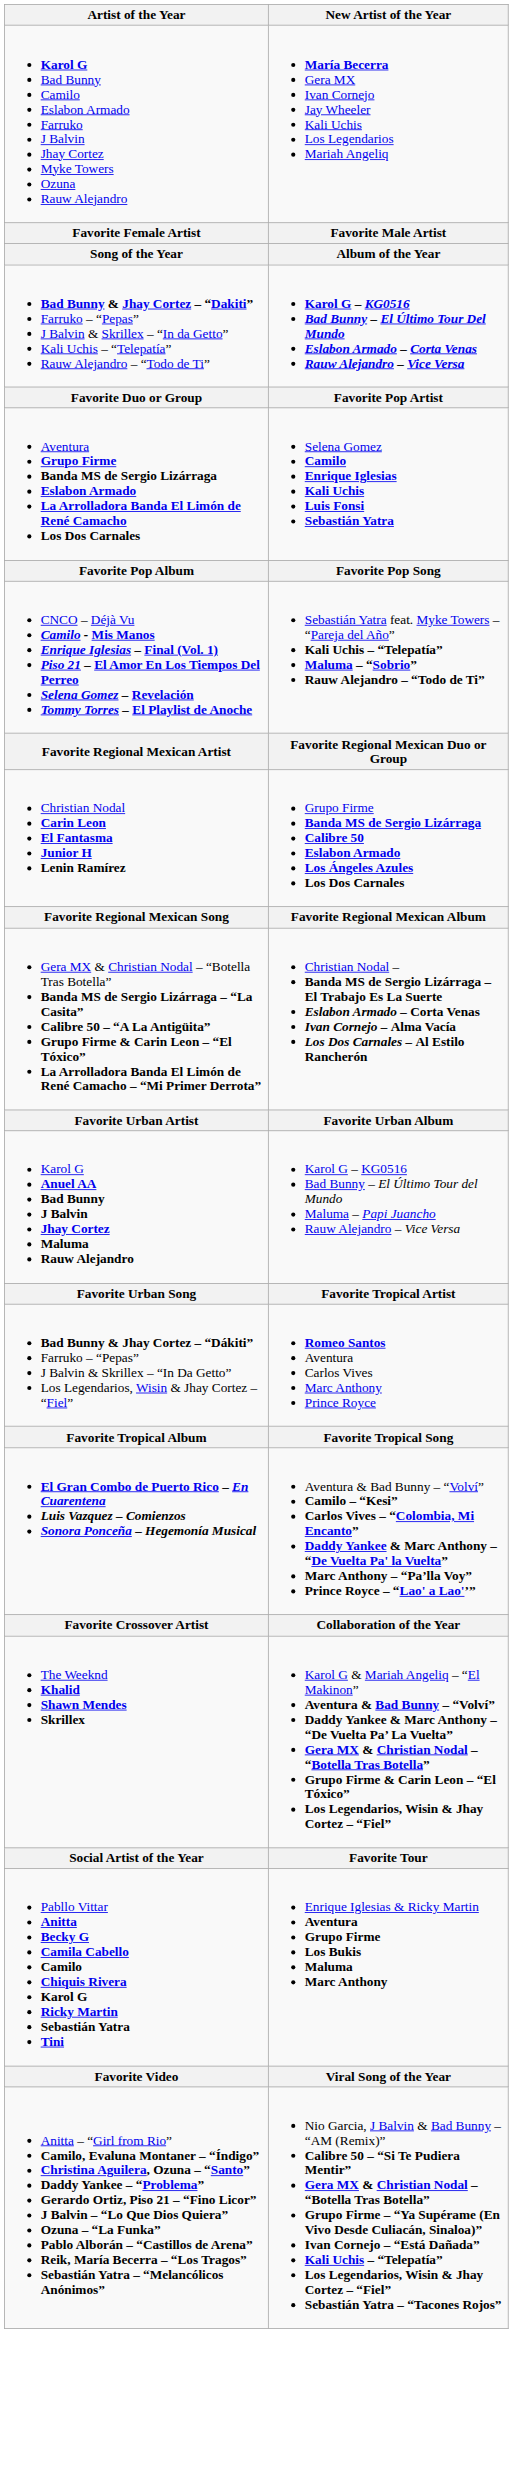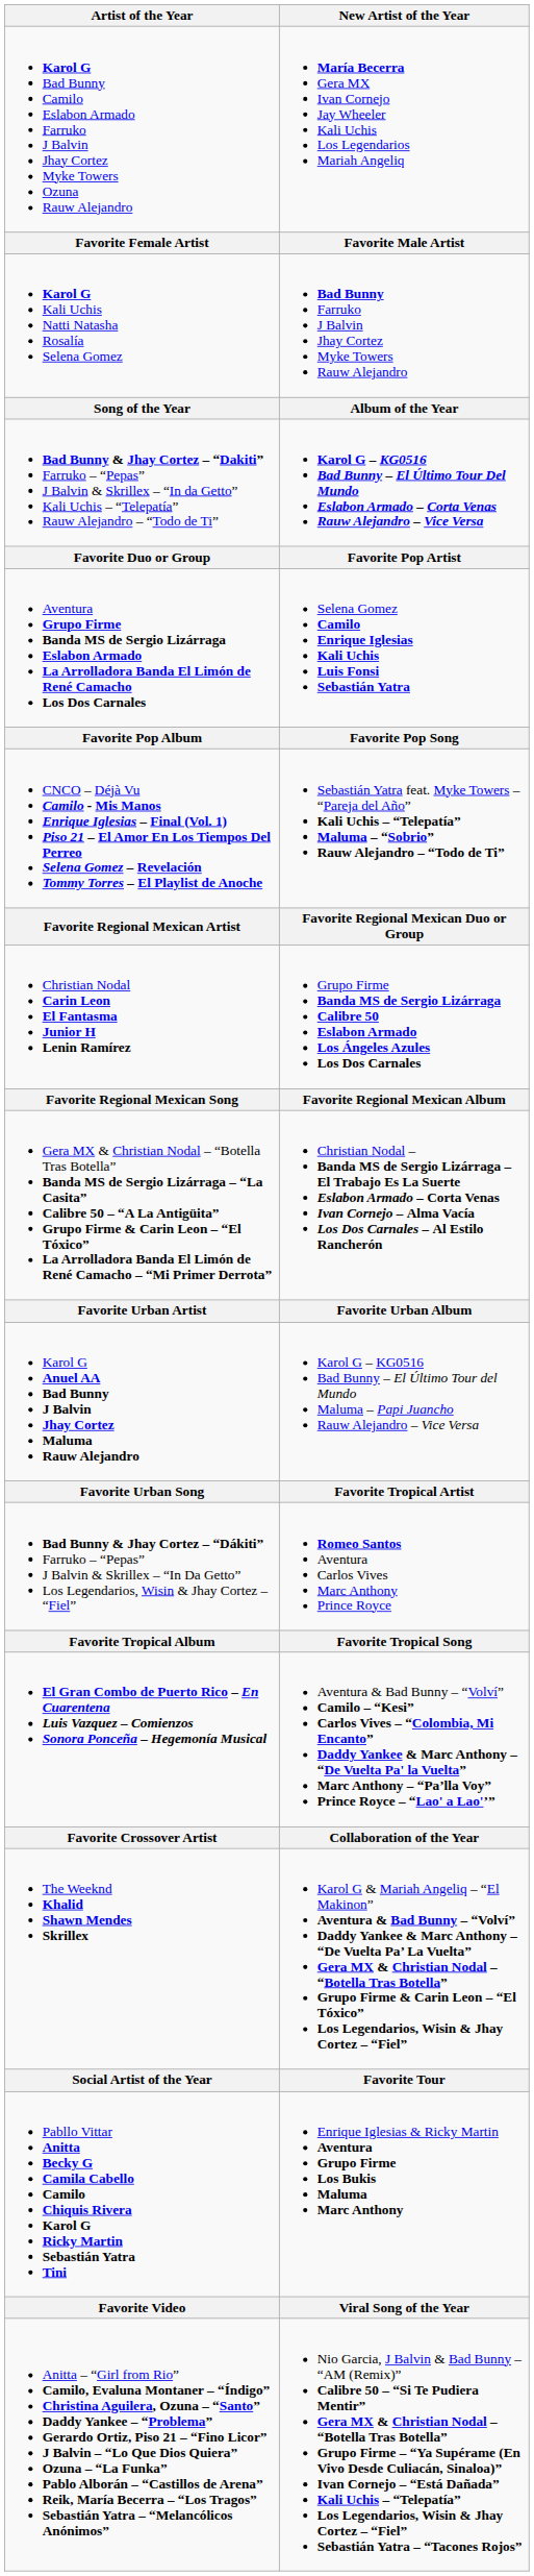+ row: Karol G Kali Uchis Natti Natasha Rosalía Selena Gomez | Bad Bunny Farruko J Balvin Jhay Cortez Myke Towers Rauw Alejandro
